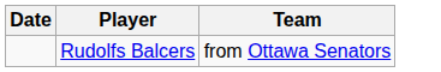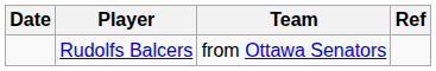+ column: Ref
